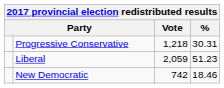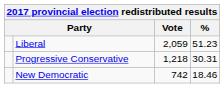rows swapped: Liberal <-> Progressive Conservative
